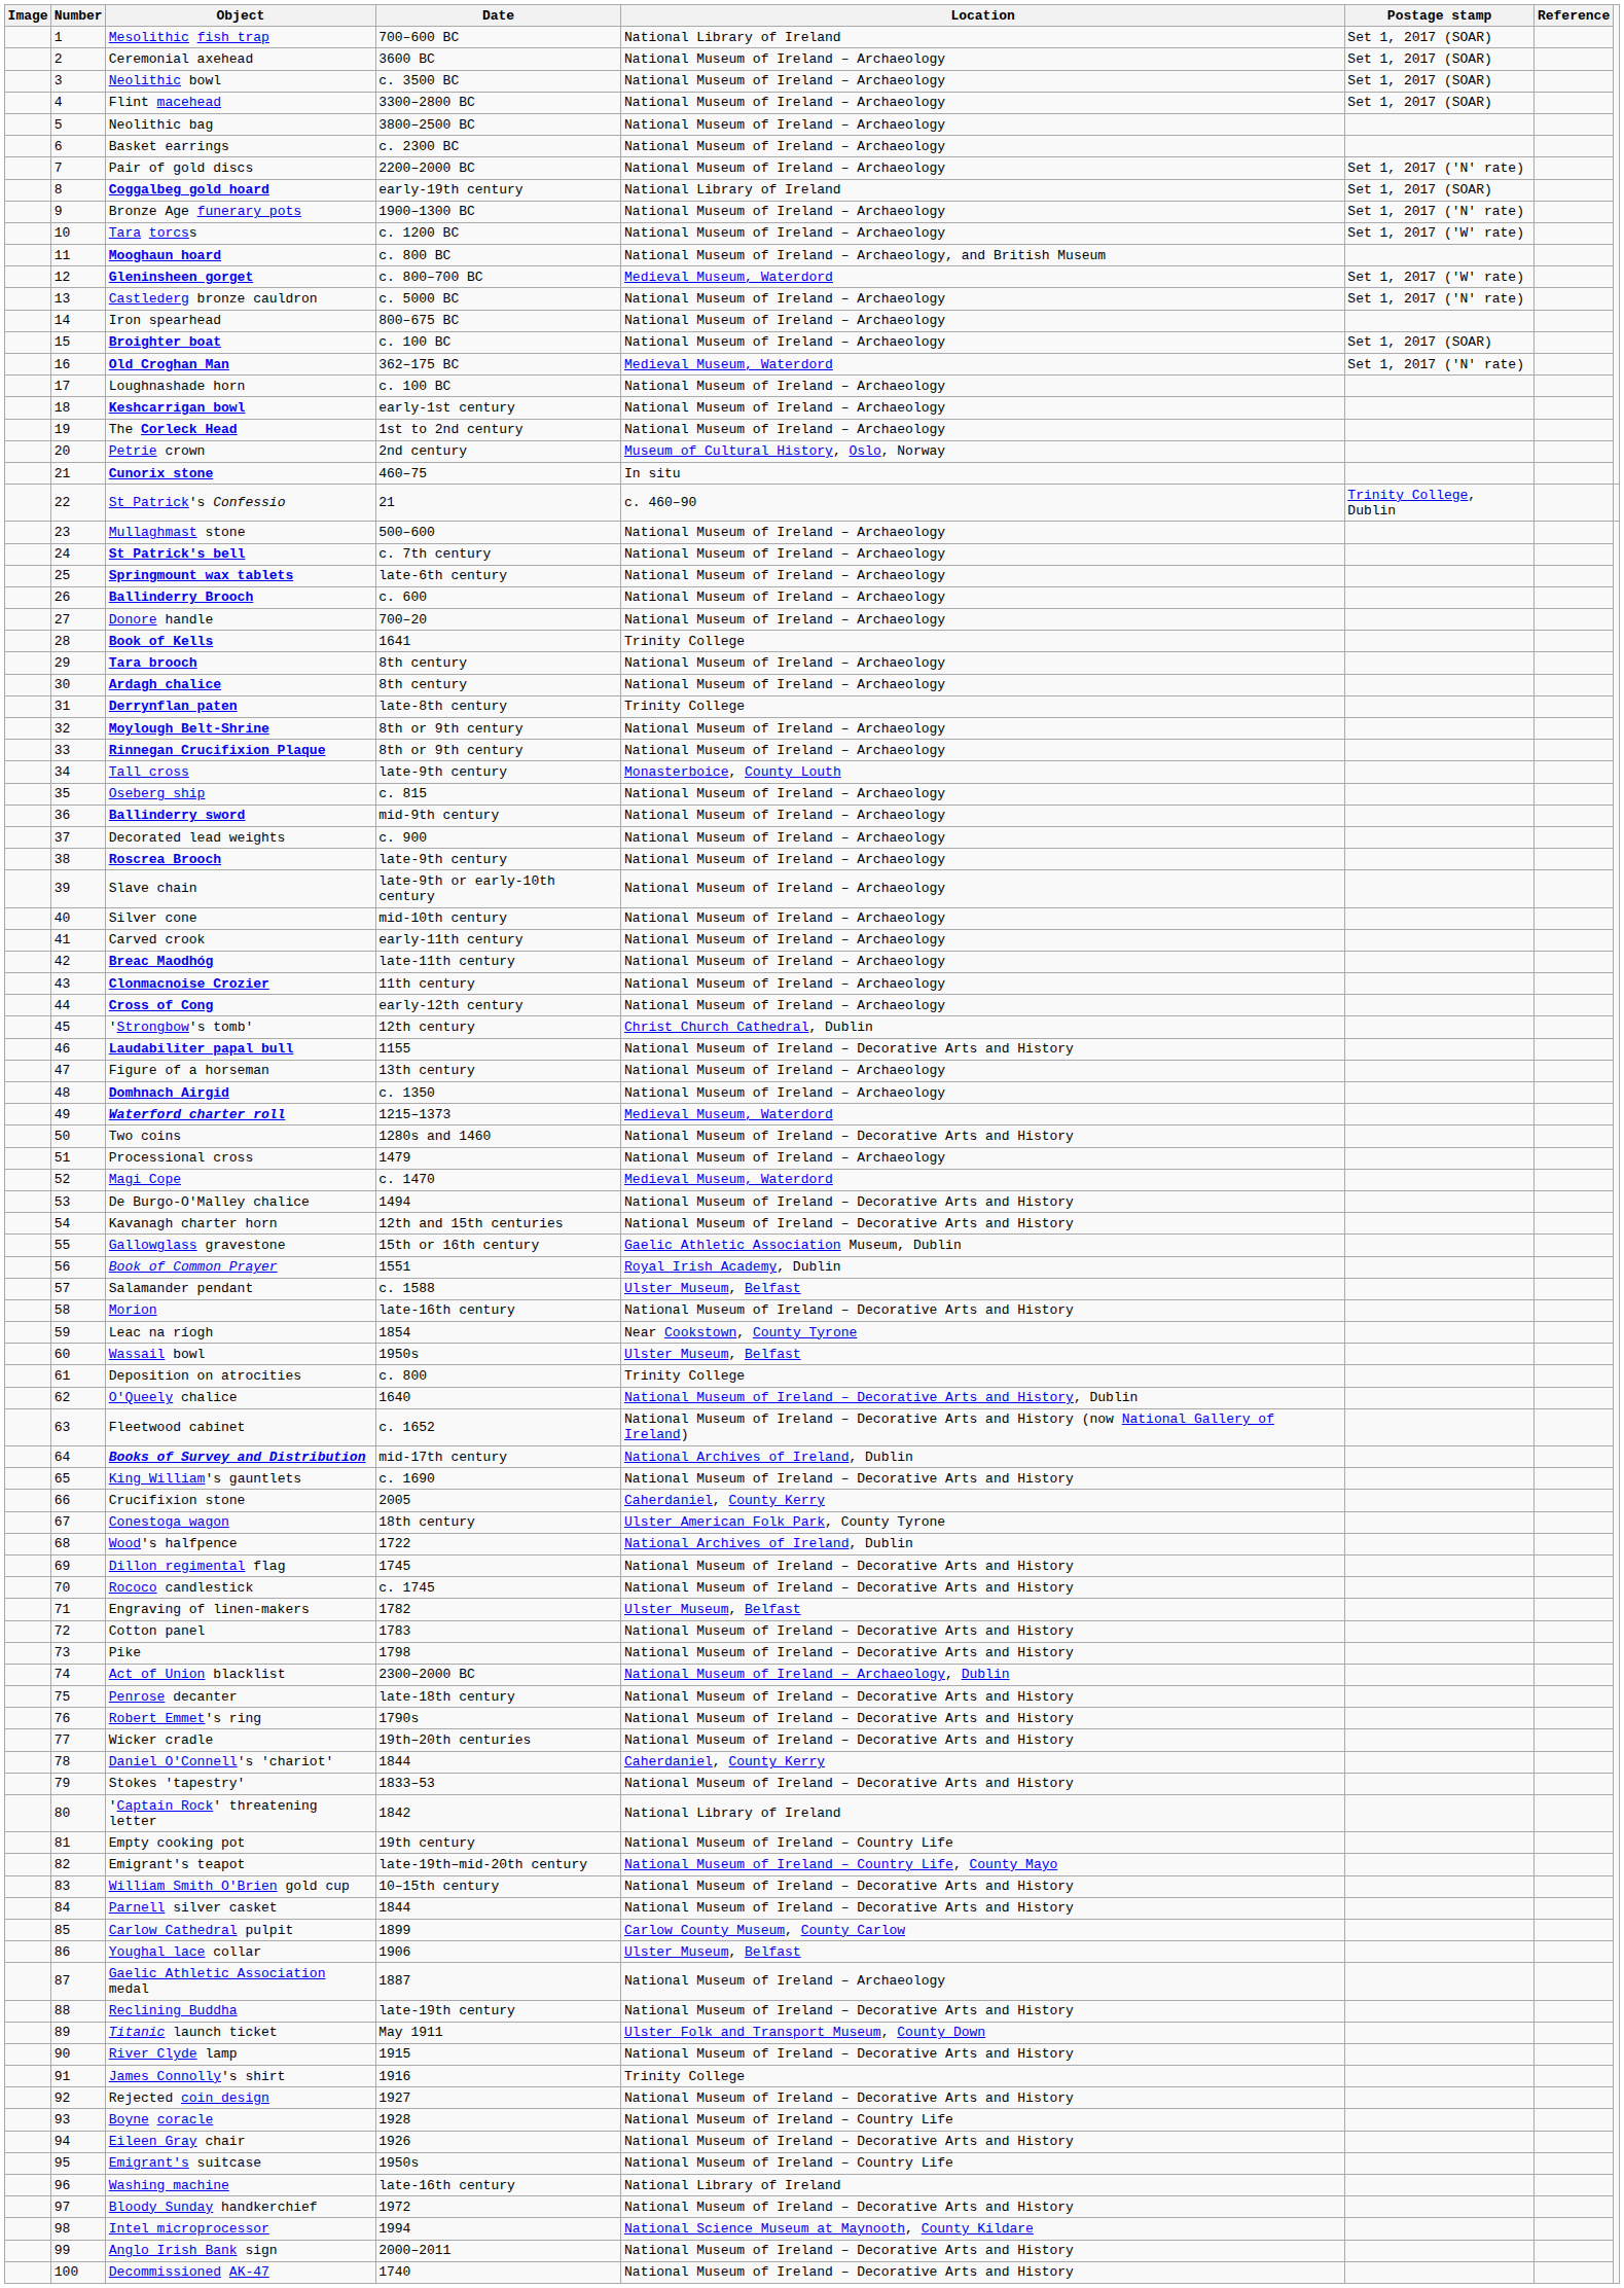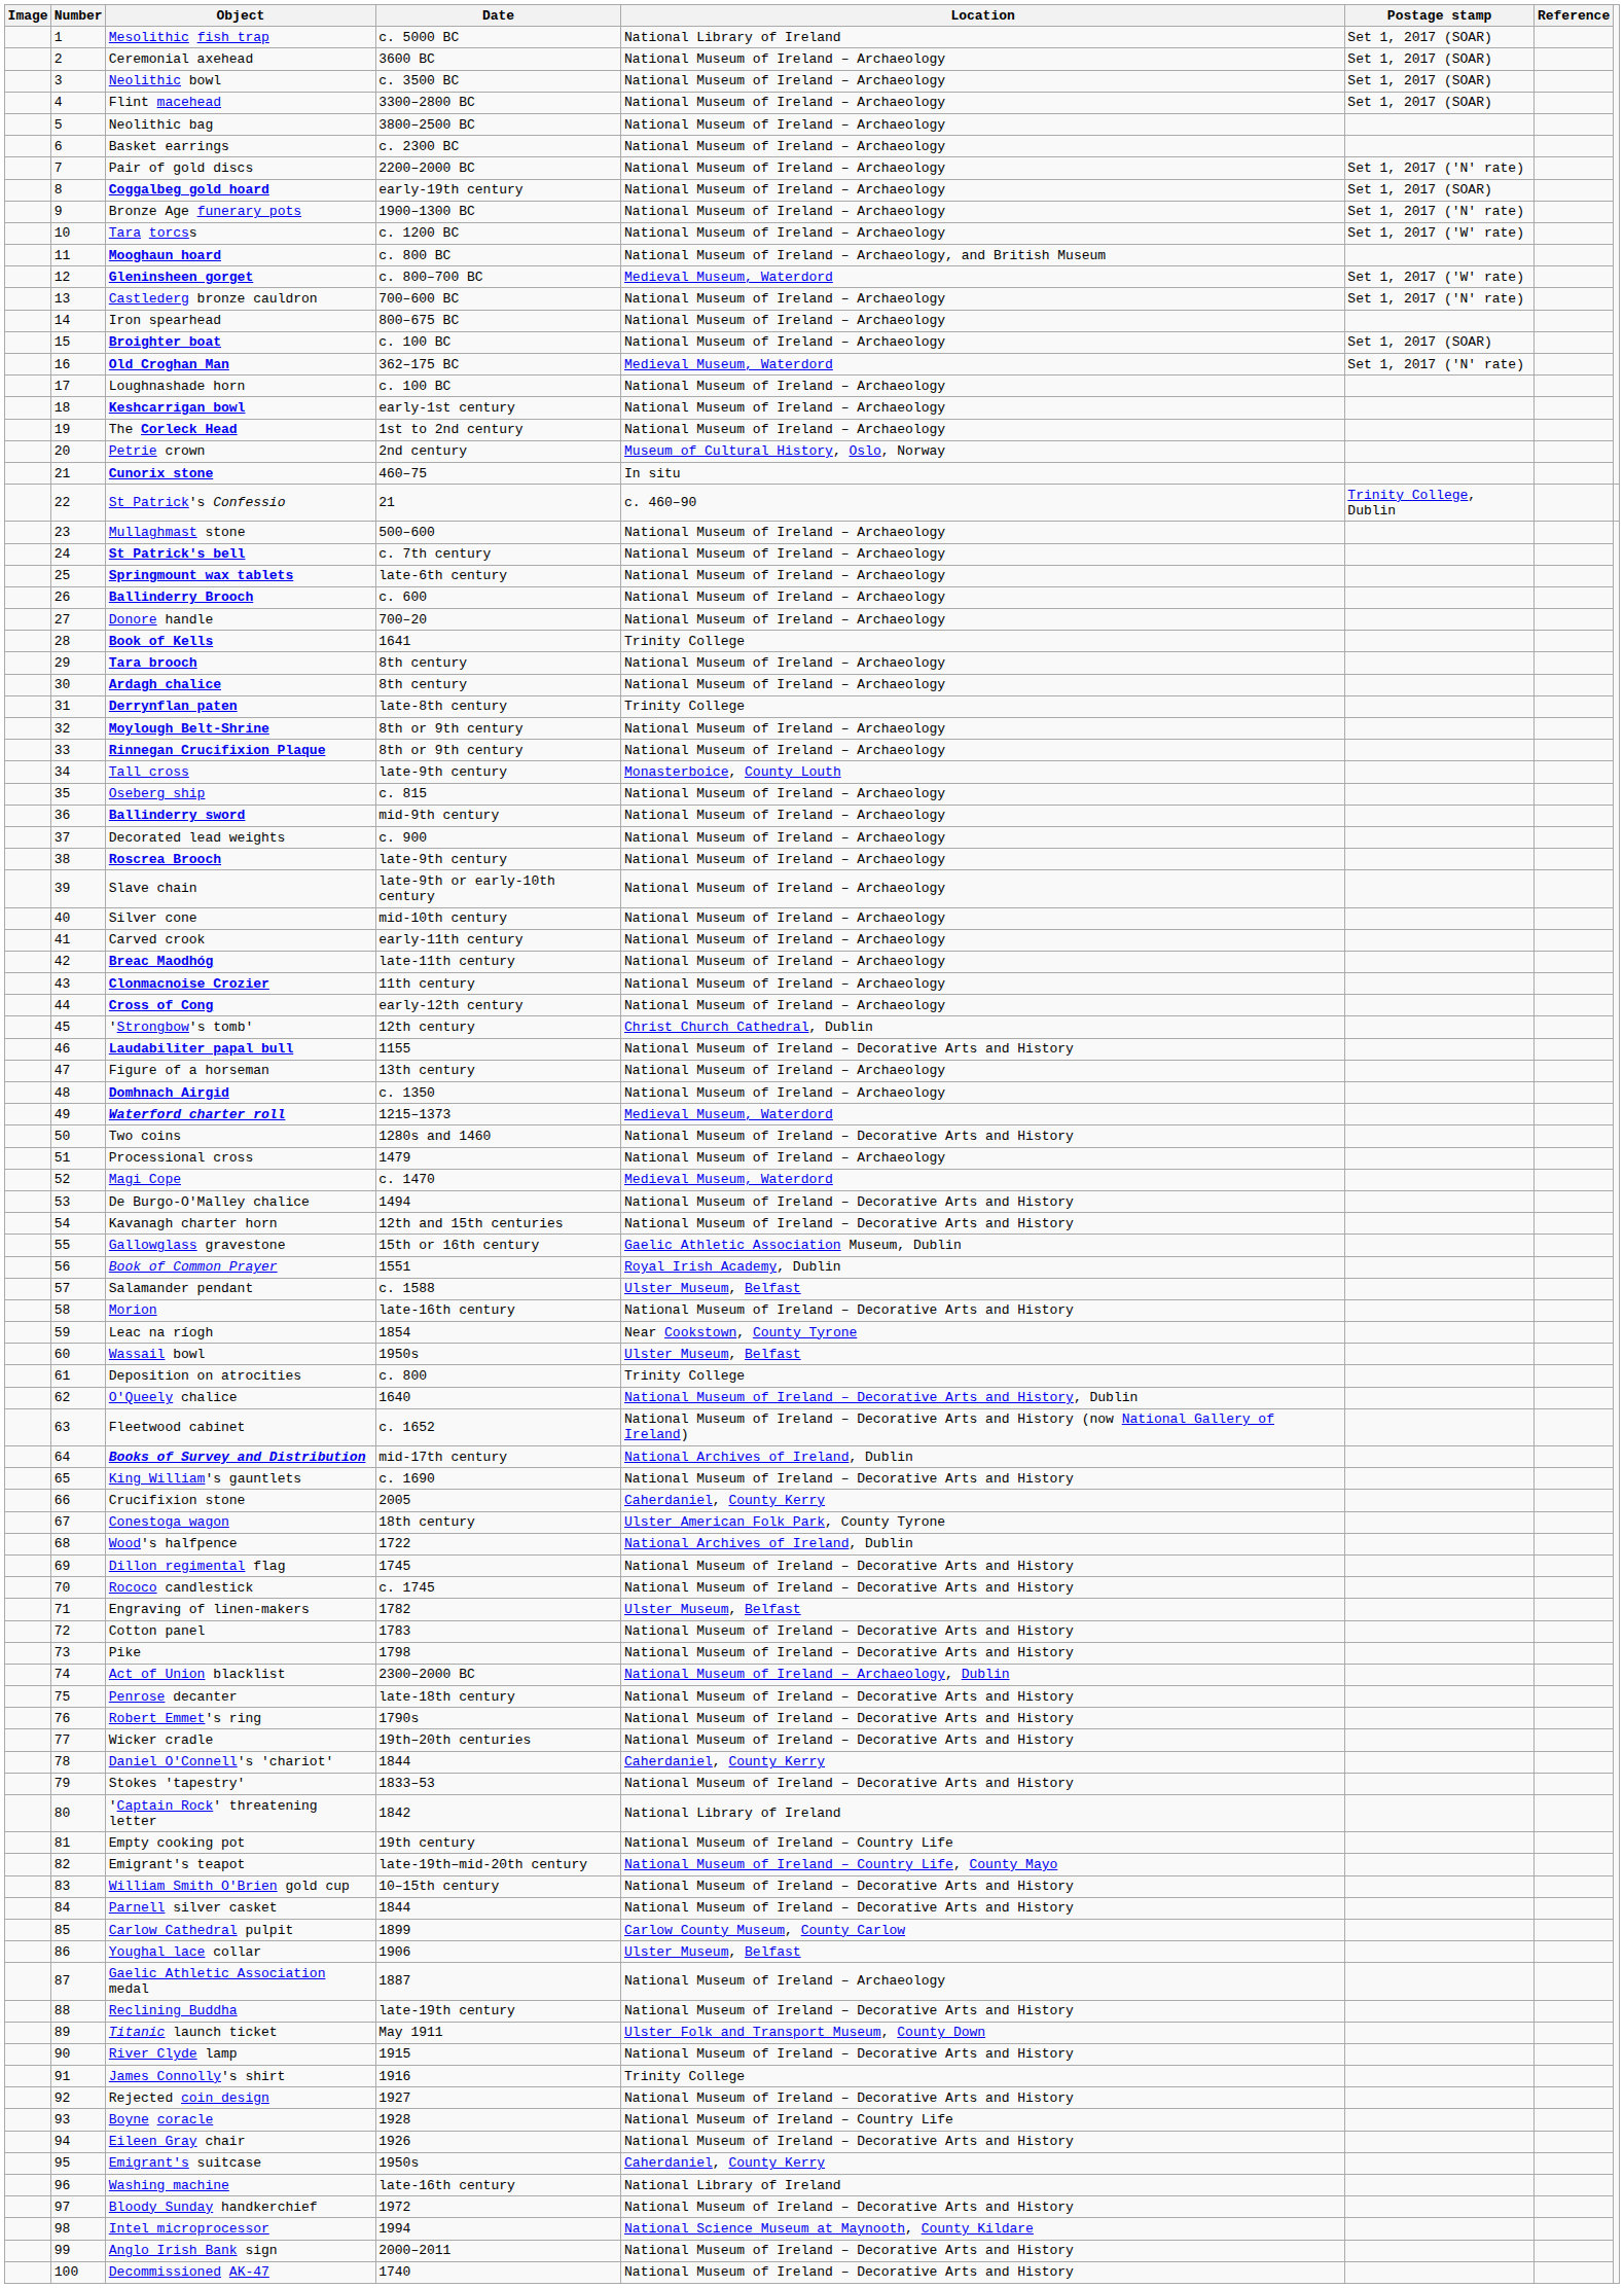Mesolithic fish trap | Date: 700–600 BC -> c. 5000 BC
Coggalbeg gold hoard | Location: National Library of Ireland -> National Museum of Ireland – Archaeology
Castlederg bronze cauldron | Date: c. 5000 BC -> 700–600 BC
Emigrant's suitcase | Location: National Museum of Ireland – Country Life -> Caherdaniel, County Kerry
